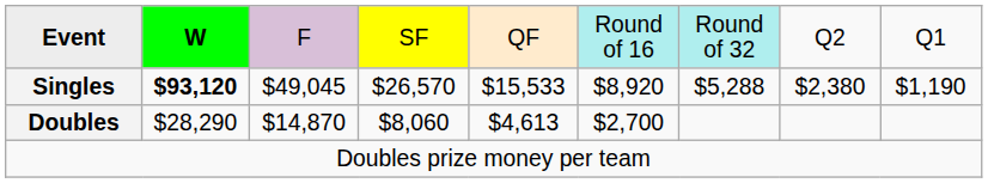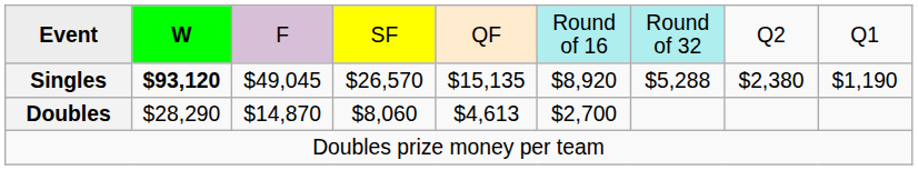Singles | column 5: $15,533 -> $15,135
